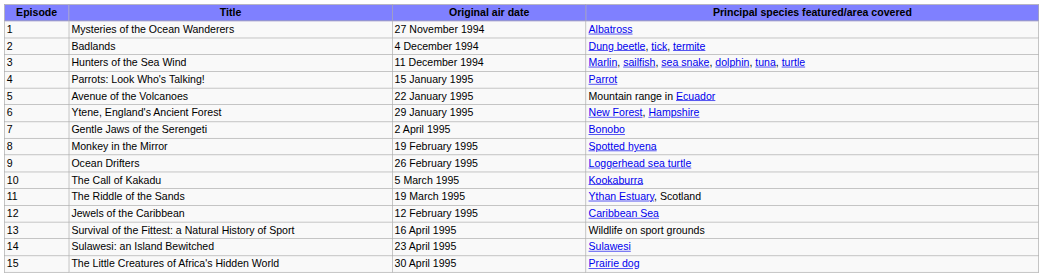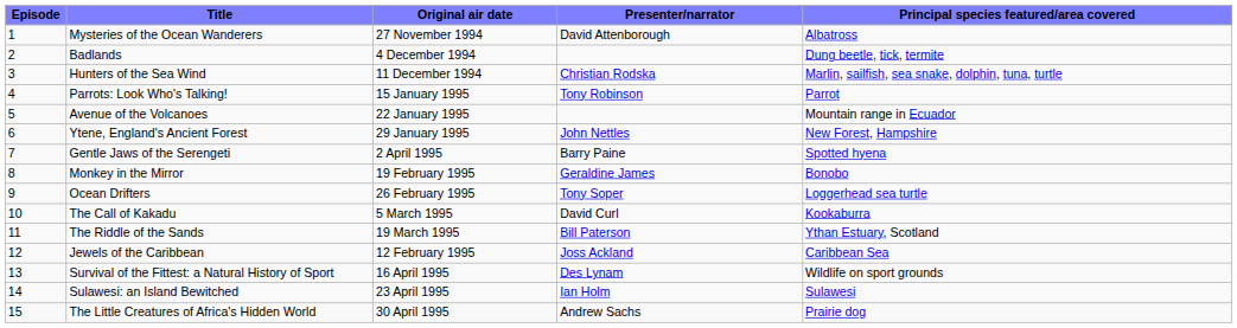+ column: Presenter/narrator | David Attenborough | Christian Rodska | Tony Robinson | John Nettles | Barry Paine | Geraldine James | Tony Soper | David Curl | Bill Paterson | Joss Ackland | Des Lynam | Ian Holm | Andrew Sachs
Gentle Jaws of the Serengeti | Principal species featured/area covered: Bonobo -> Spotted hyena
Monkey in the Mirror | Principal species featured/area covered: Spotted hyena -> Bonobo
